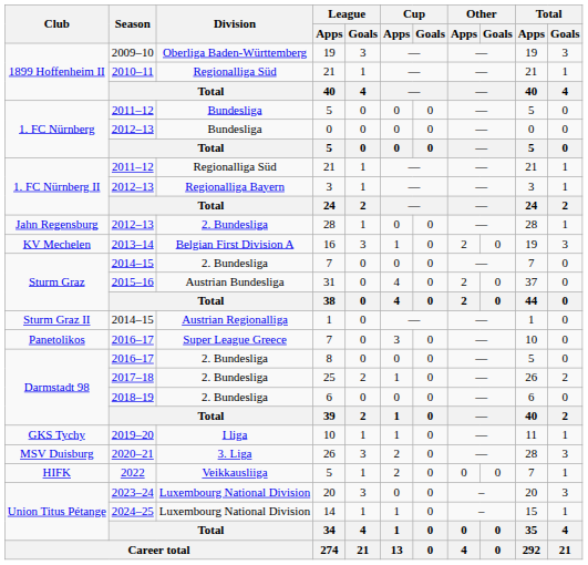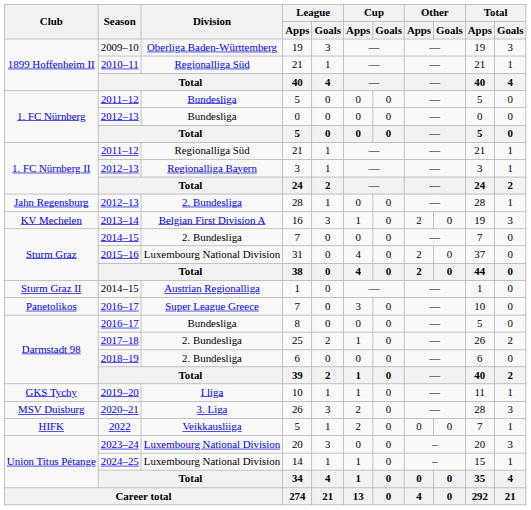31 | Division: Austrian Bundesliga -> Luxembourg National Division
8 | Division: 2. Bundesliga -> Bundesliga
